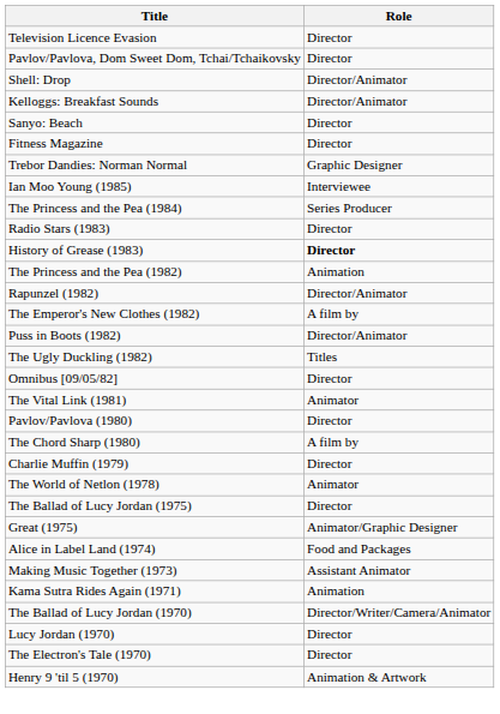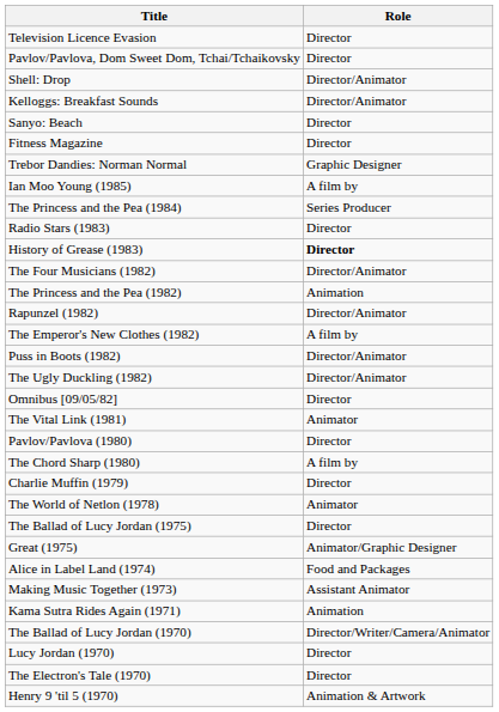Ian Moo Young (1985) | Role: Interviewee -> A film by
+ row: The Four Musicians (1982) | Director/Animator
The Ugly Duckling (1982) | Role: Titles -> Director/Animator
